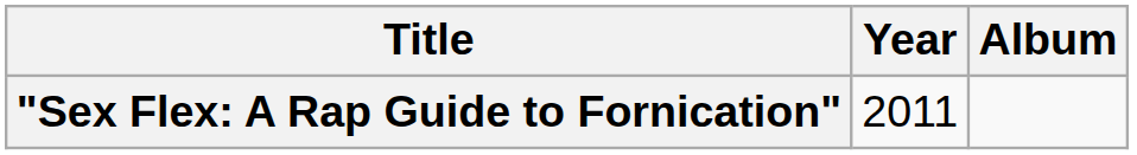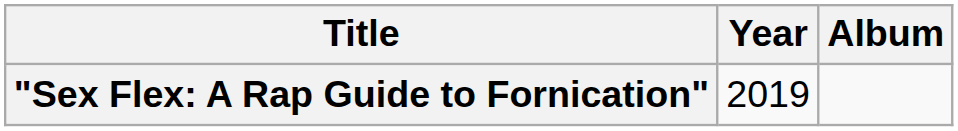"Sex Flex: A Rap Guide to Fornication" | Year: 2011 -> 2019
